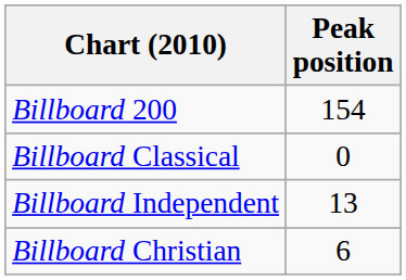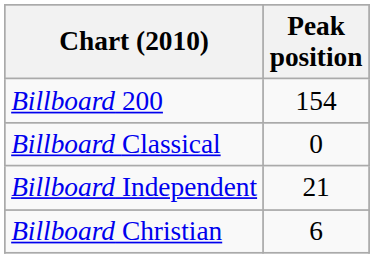Billboard Independent | Peak position: 13 -> 21
